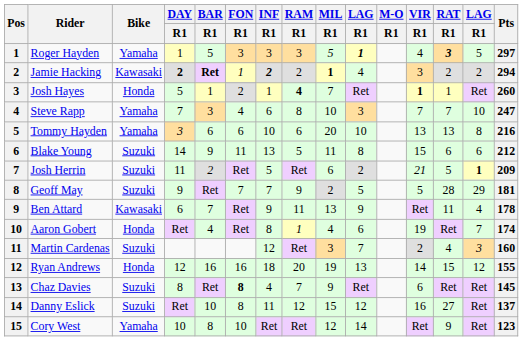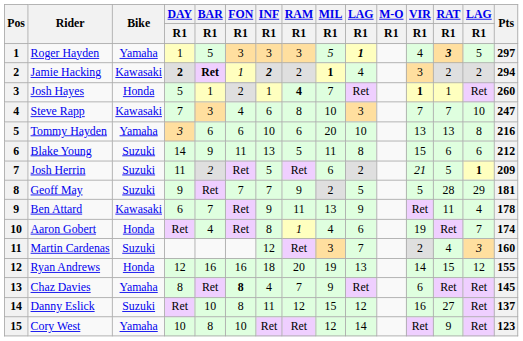Steve Rapp | Bike: Yamaha -> Kawasaki
Chaz Davies | Bike: Suzuki -> Yamaha
